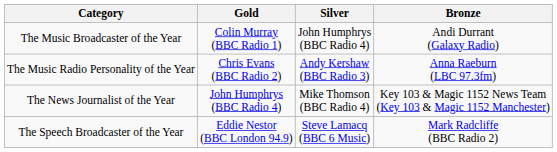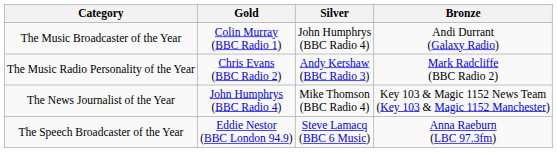The Music Radio Personality of the Year | Bronze: Anna Raeburn (LBC 97.3fm) -> Mark Radcliffe (BBC Radio 2)
The Speech Broadcaster of the Year | Bronze: Mark Radcliffe (BBC Radio 2) -> Anna Raeburn (LBC 97.3fm)
